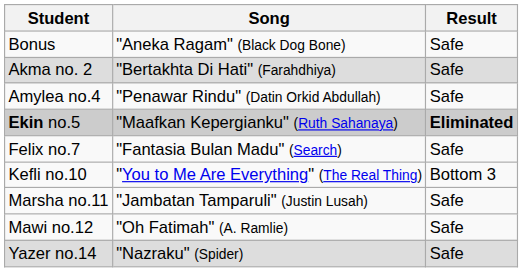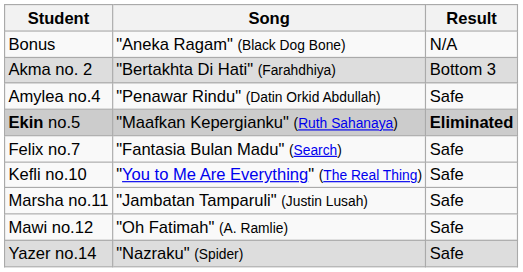Bonus | Result: Safe -> N/A
Akma no. 2 | Result: Safe -> Bottom 3
Kefli no.10 | Result: Bottom 3 -> Safe
